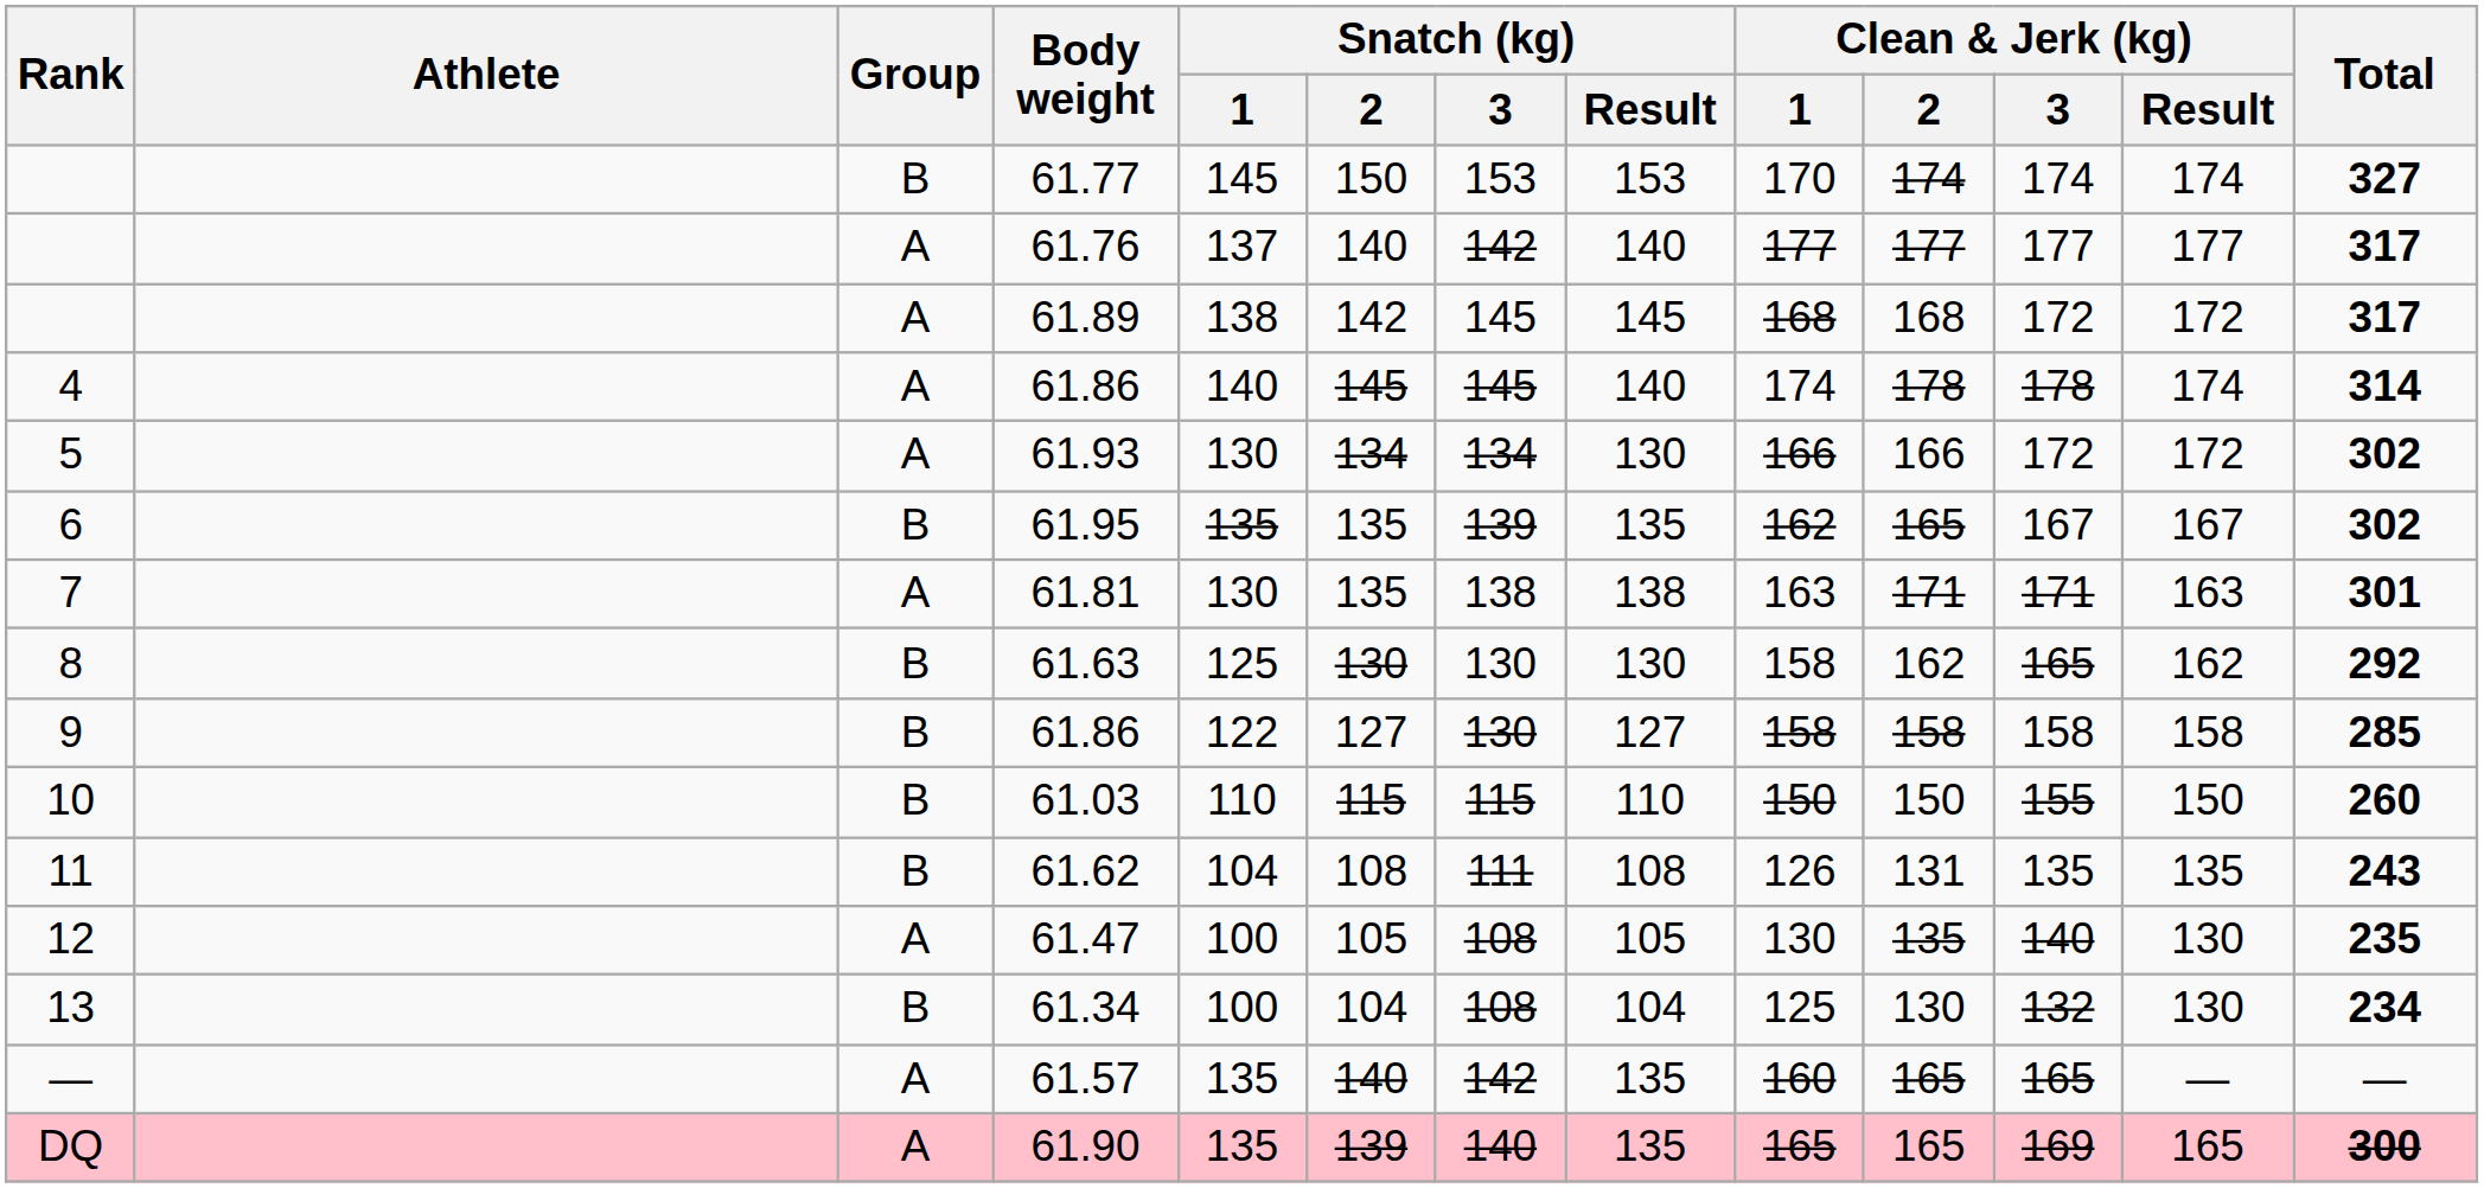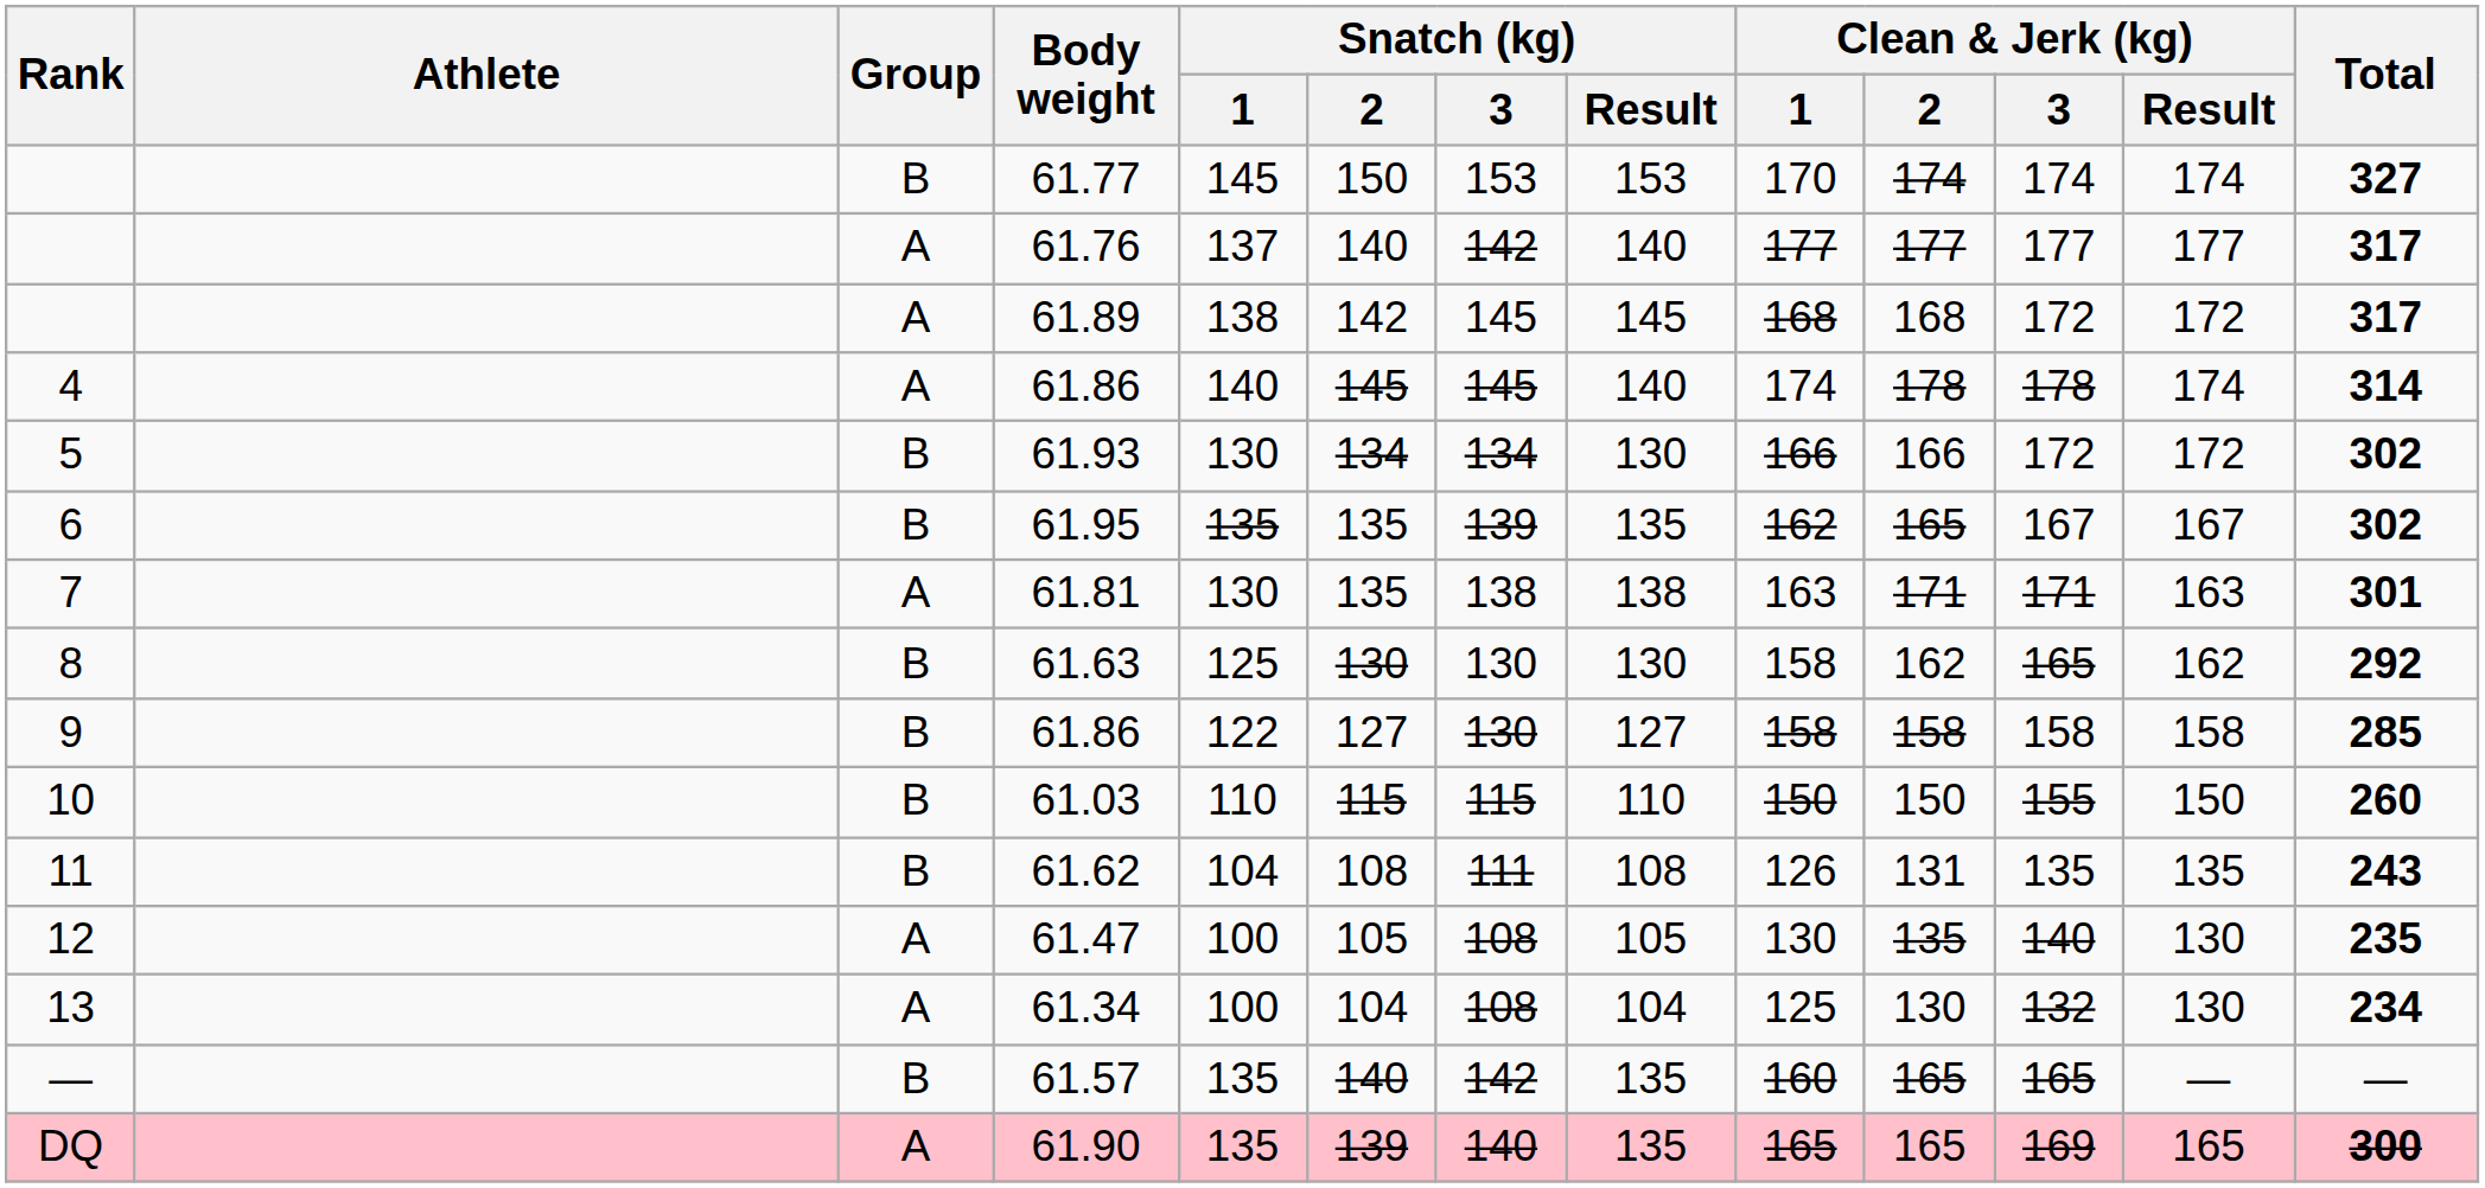61.93 | Group: A -> B
61.34 | Group: B -> A
61.57 | Group: A -> B
